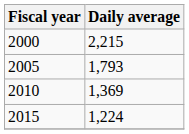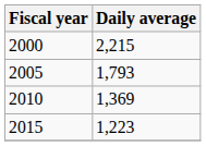2015 | Daily average: 1,224 -> 1,223
